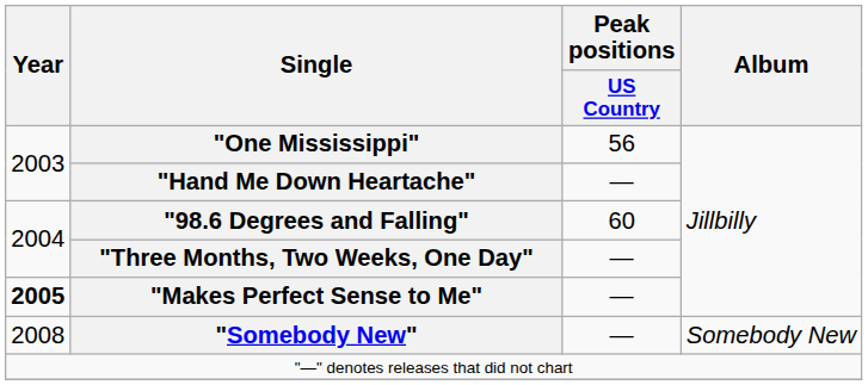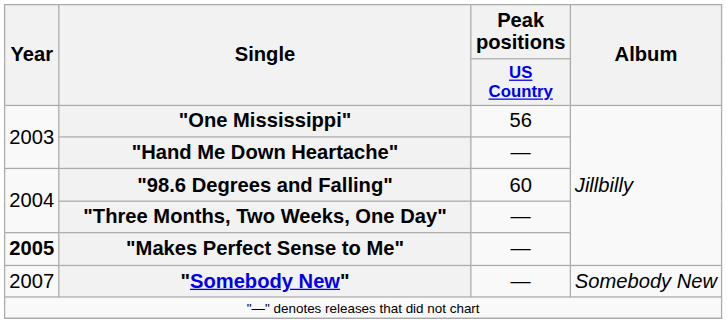"Somebody New" | Year: 2008 -> 2007
